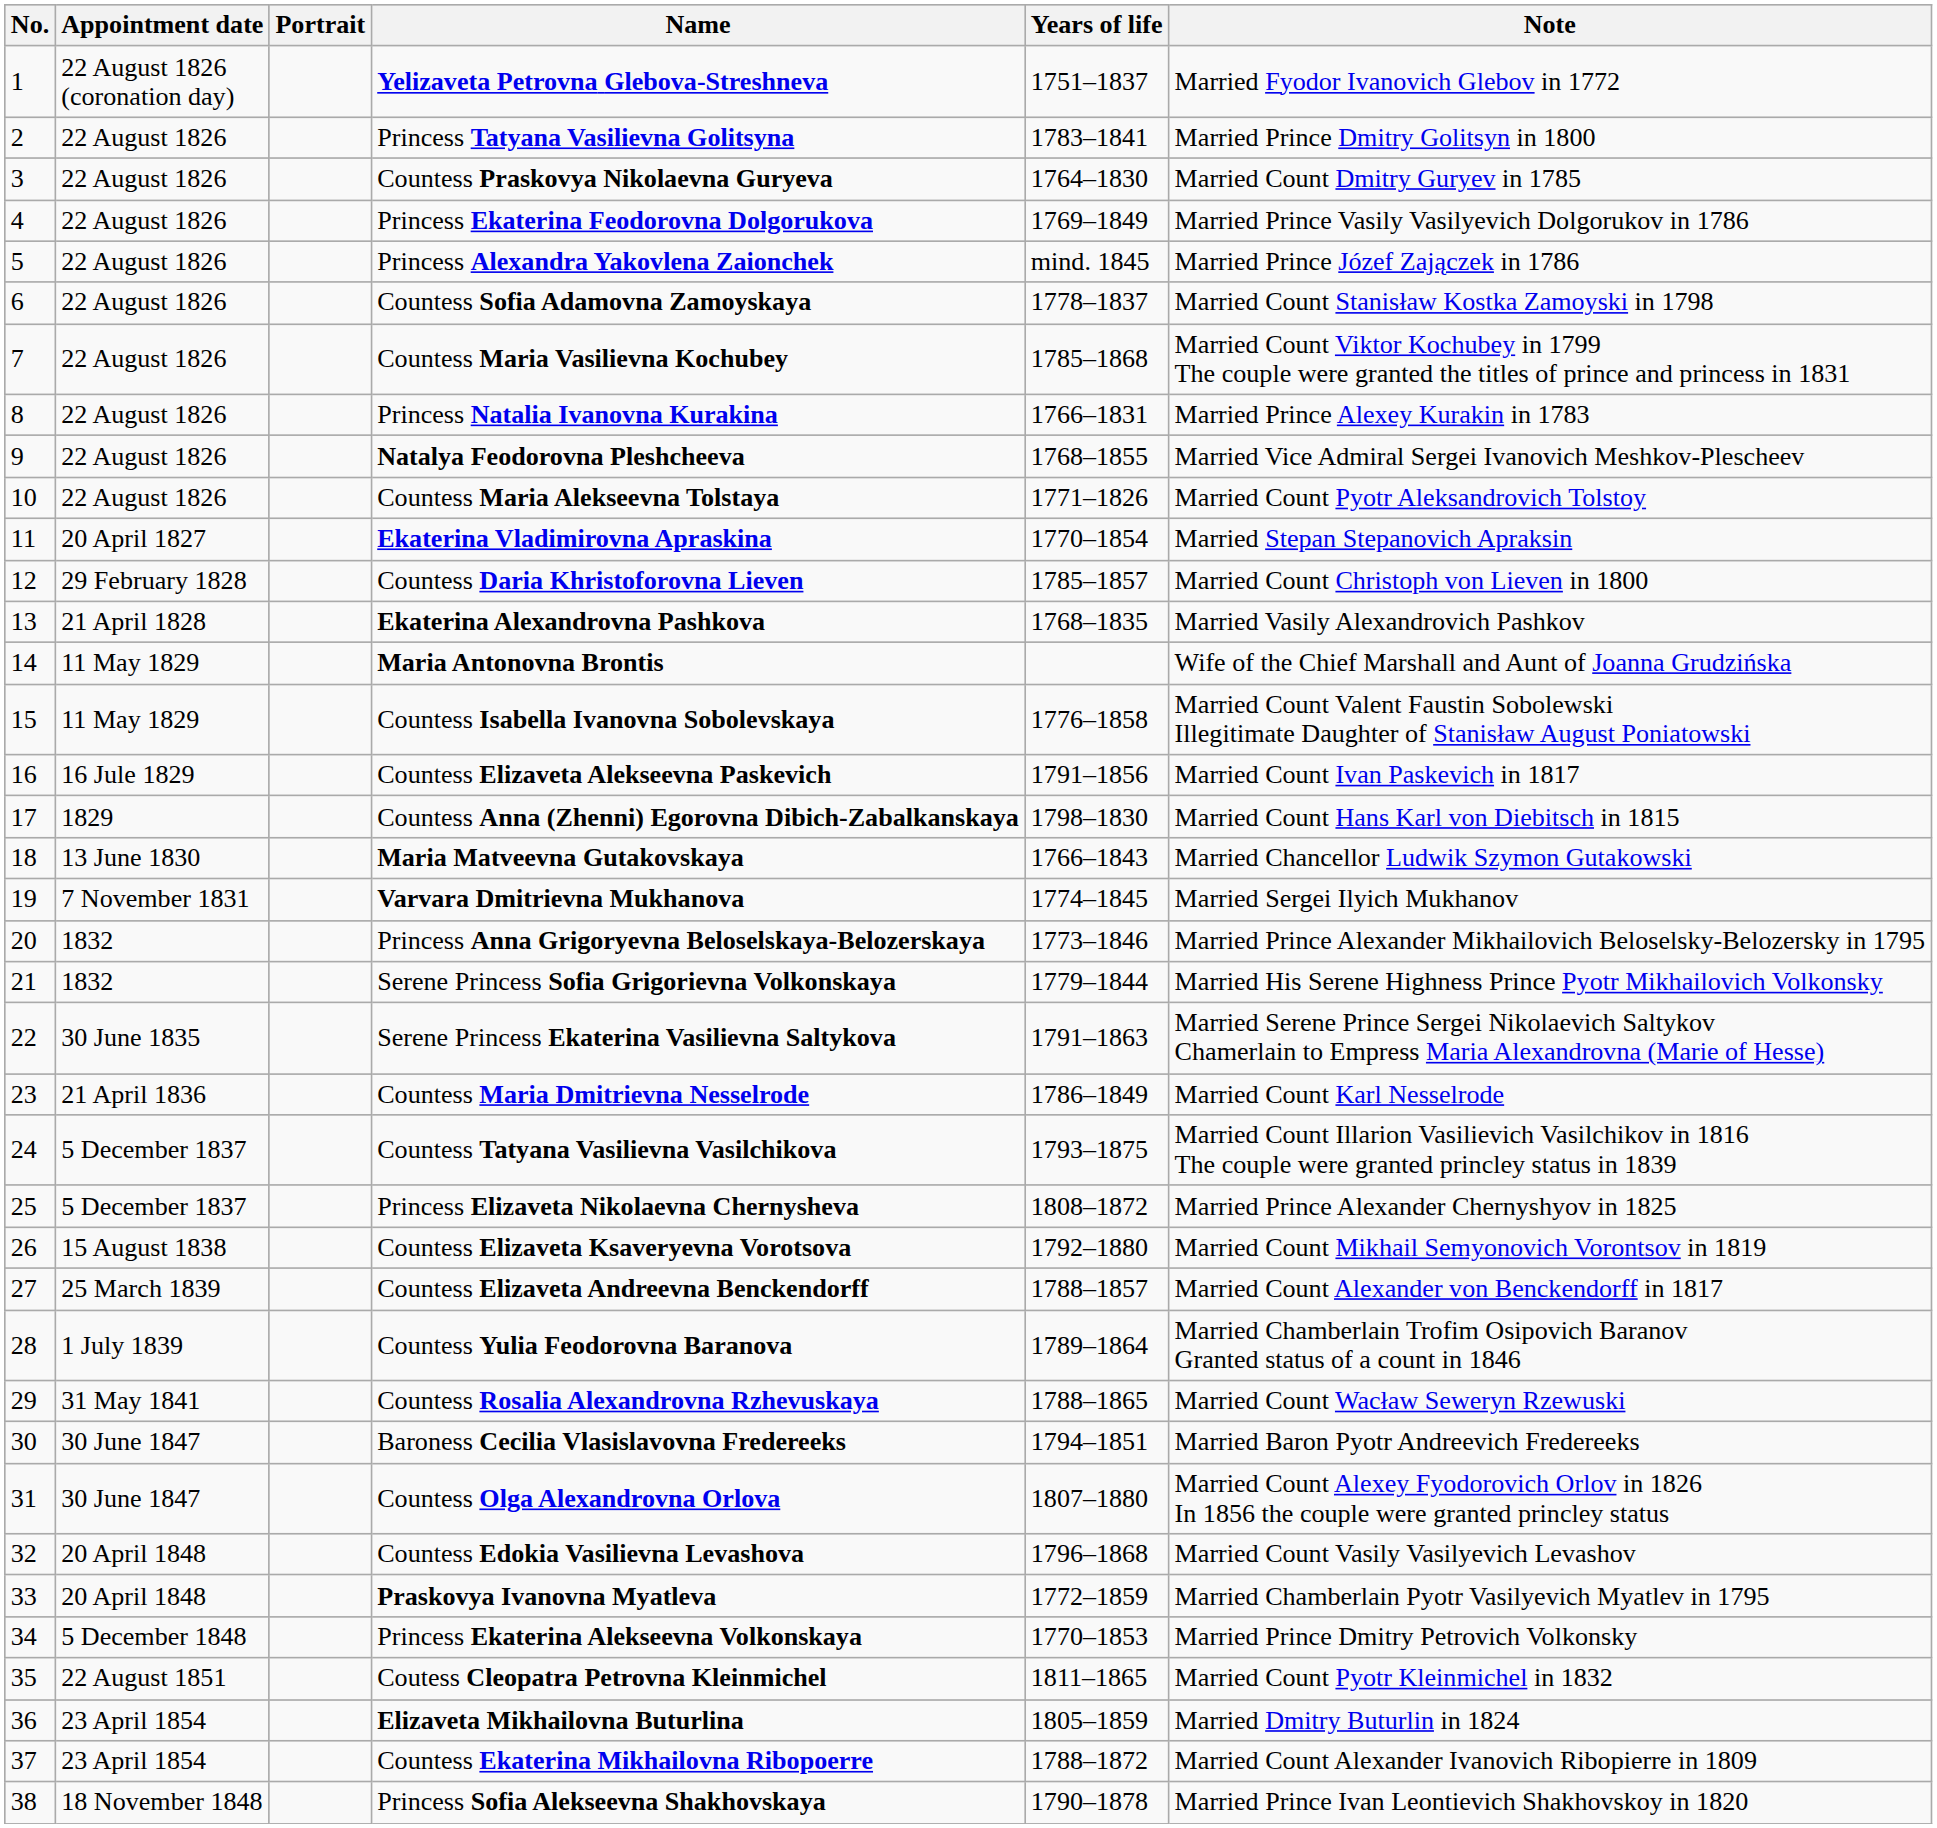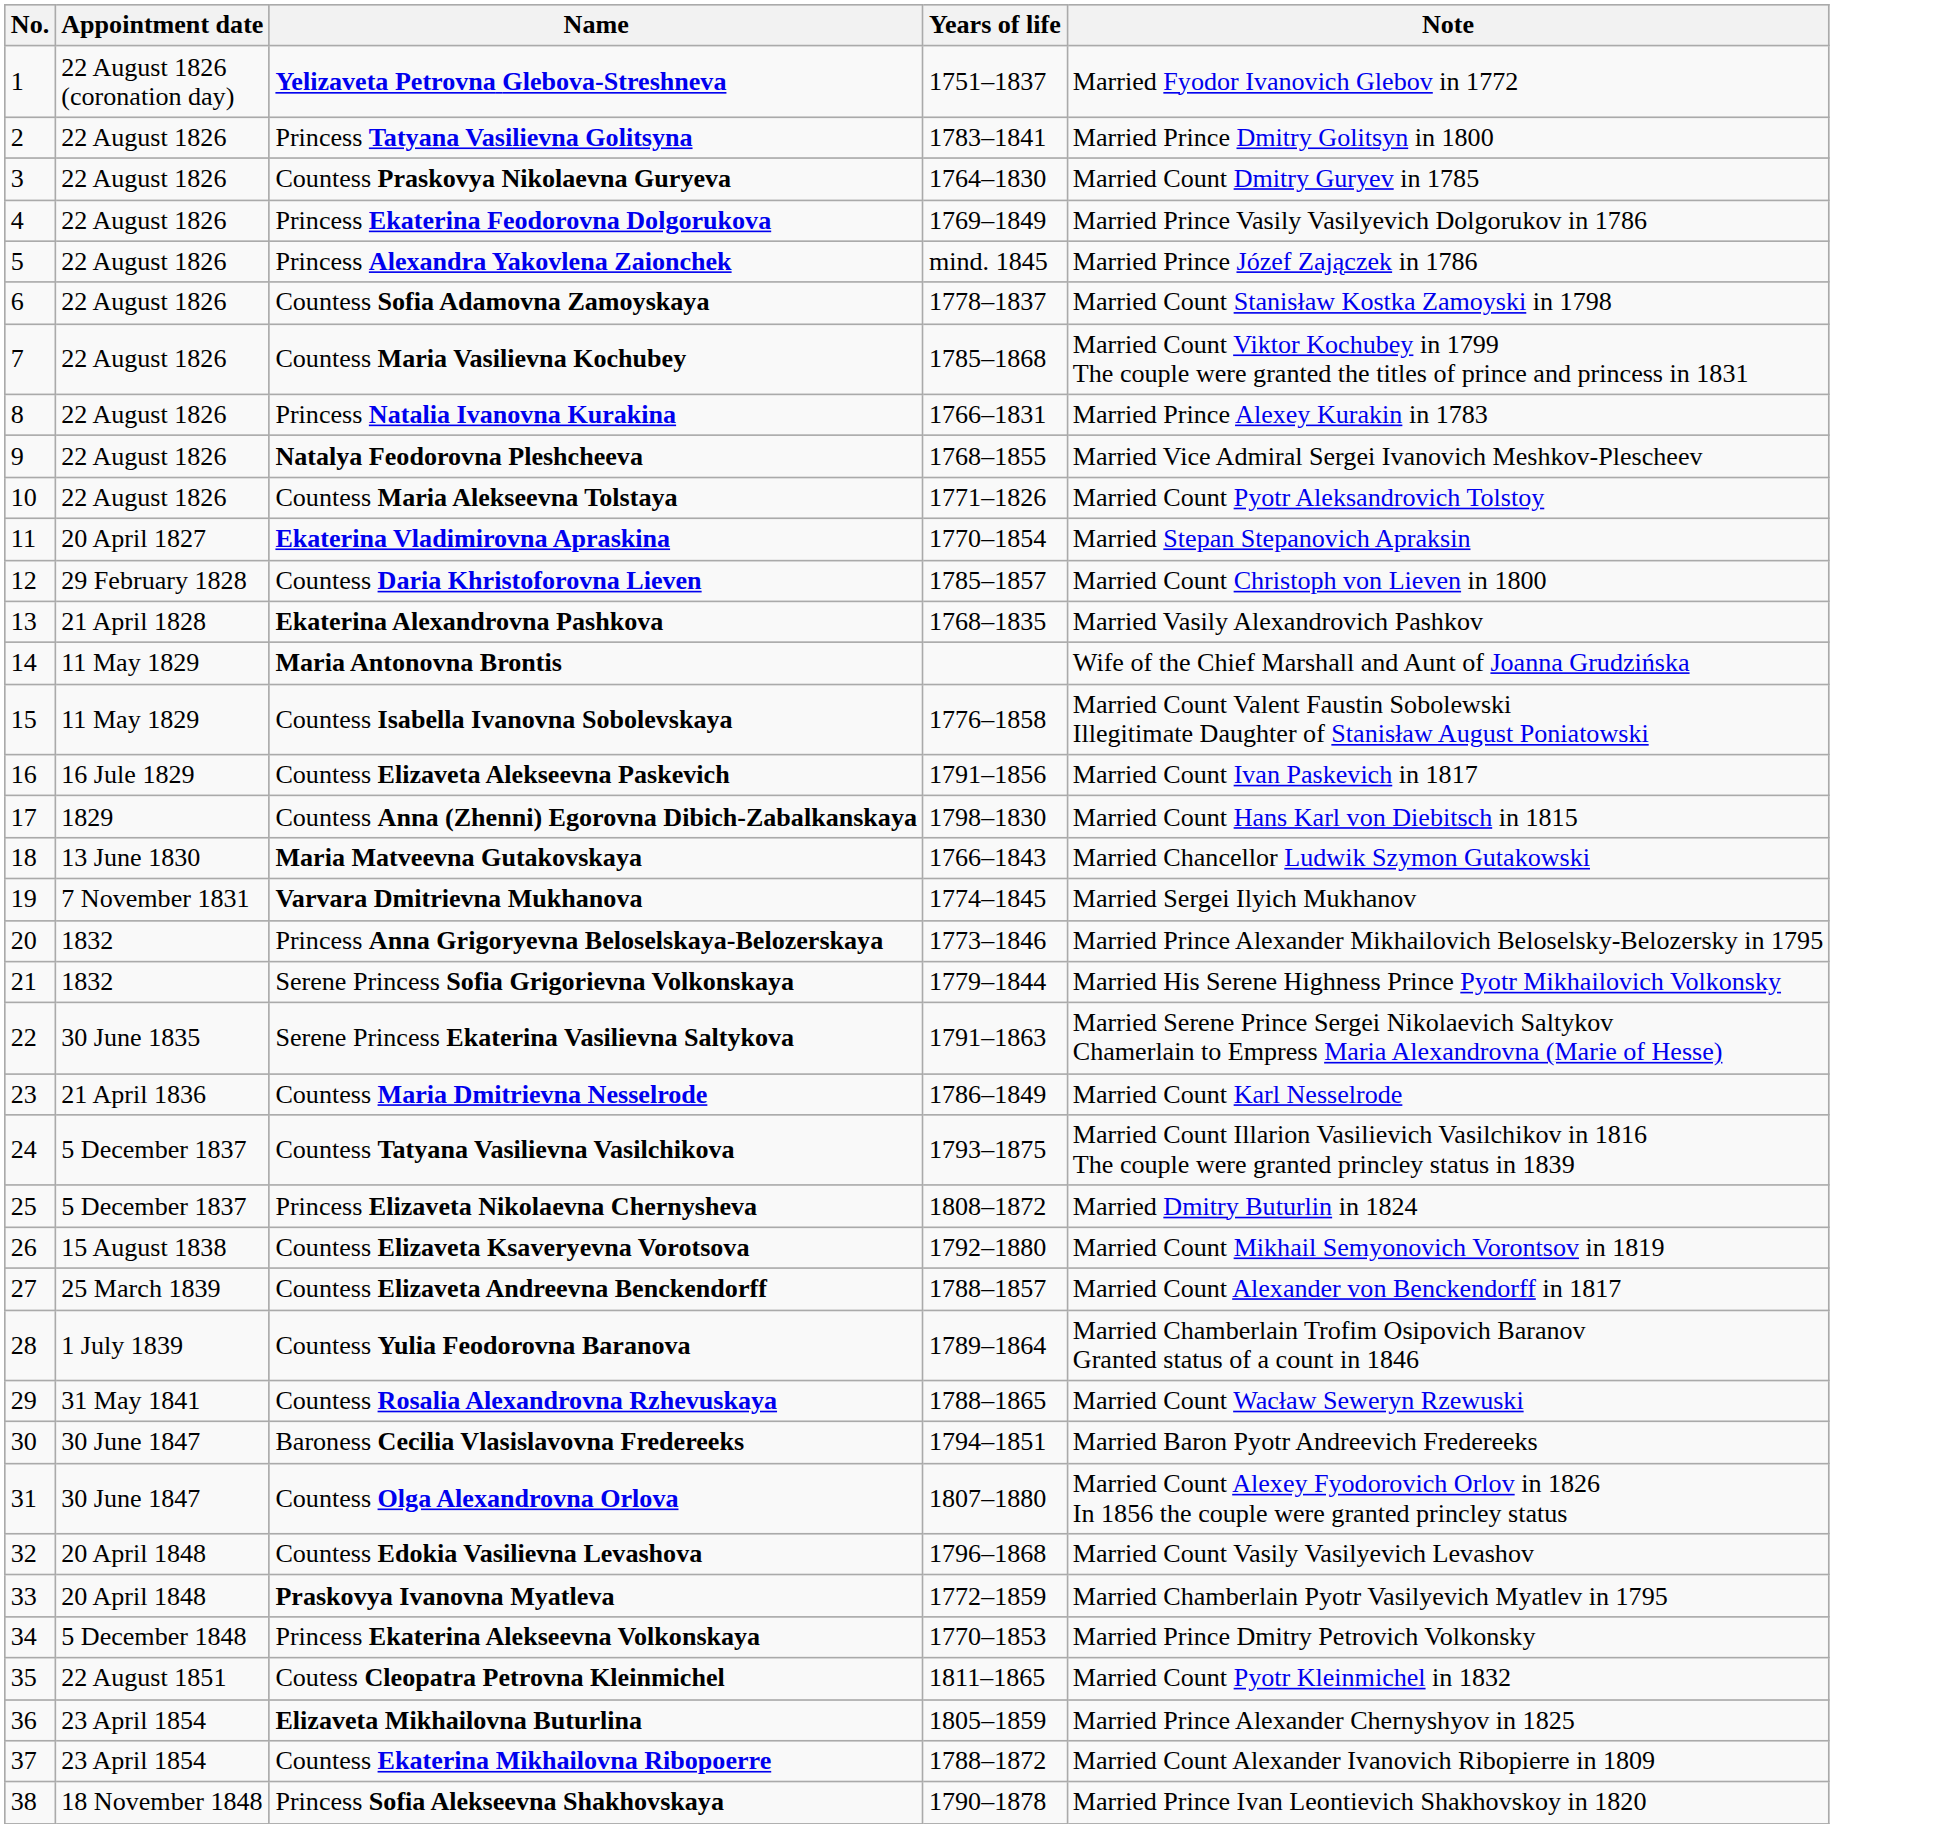- column: Portrait
Princess Elizaveta Nikolaevna Chernysheva | Note: Married Prince Alexander Chernyshyov in 1825 -> Married Dmitry Buturlin in 1824
Elizaveta Mikhailovna Buturlina | Note: Married Dmitry Buturlin in 1824 -> Married Prince Alexander Chernyshyov in 1825
